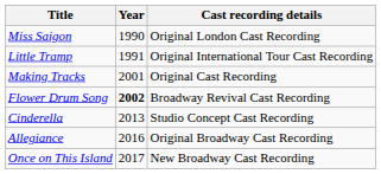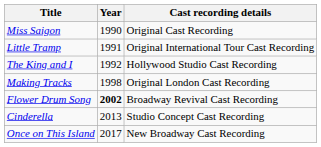Miss Saigon | Cast recording details: Original London Cast Recording -> Original Cast Recording
+ row: The King and I | 1992 | Hollywood Studio Cast Recording
Making Tracks | Year: 2001 -> 1998
Making Tracks | Cast recording details: Original Cast Recording -> Original London Cast Recording
- row: Allegiance | 2016 | Original Broadway Cast Recording
